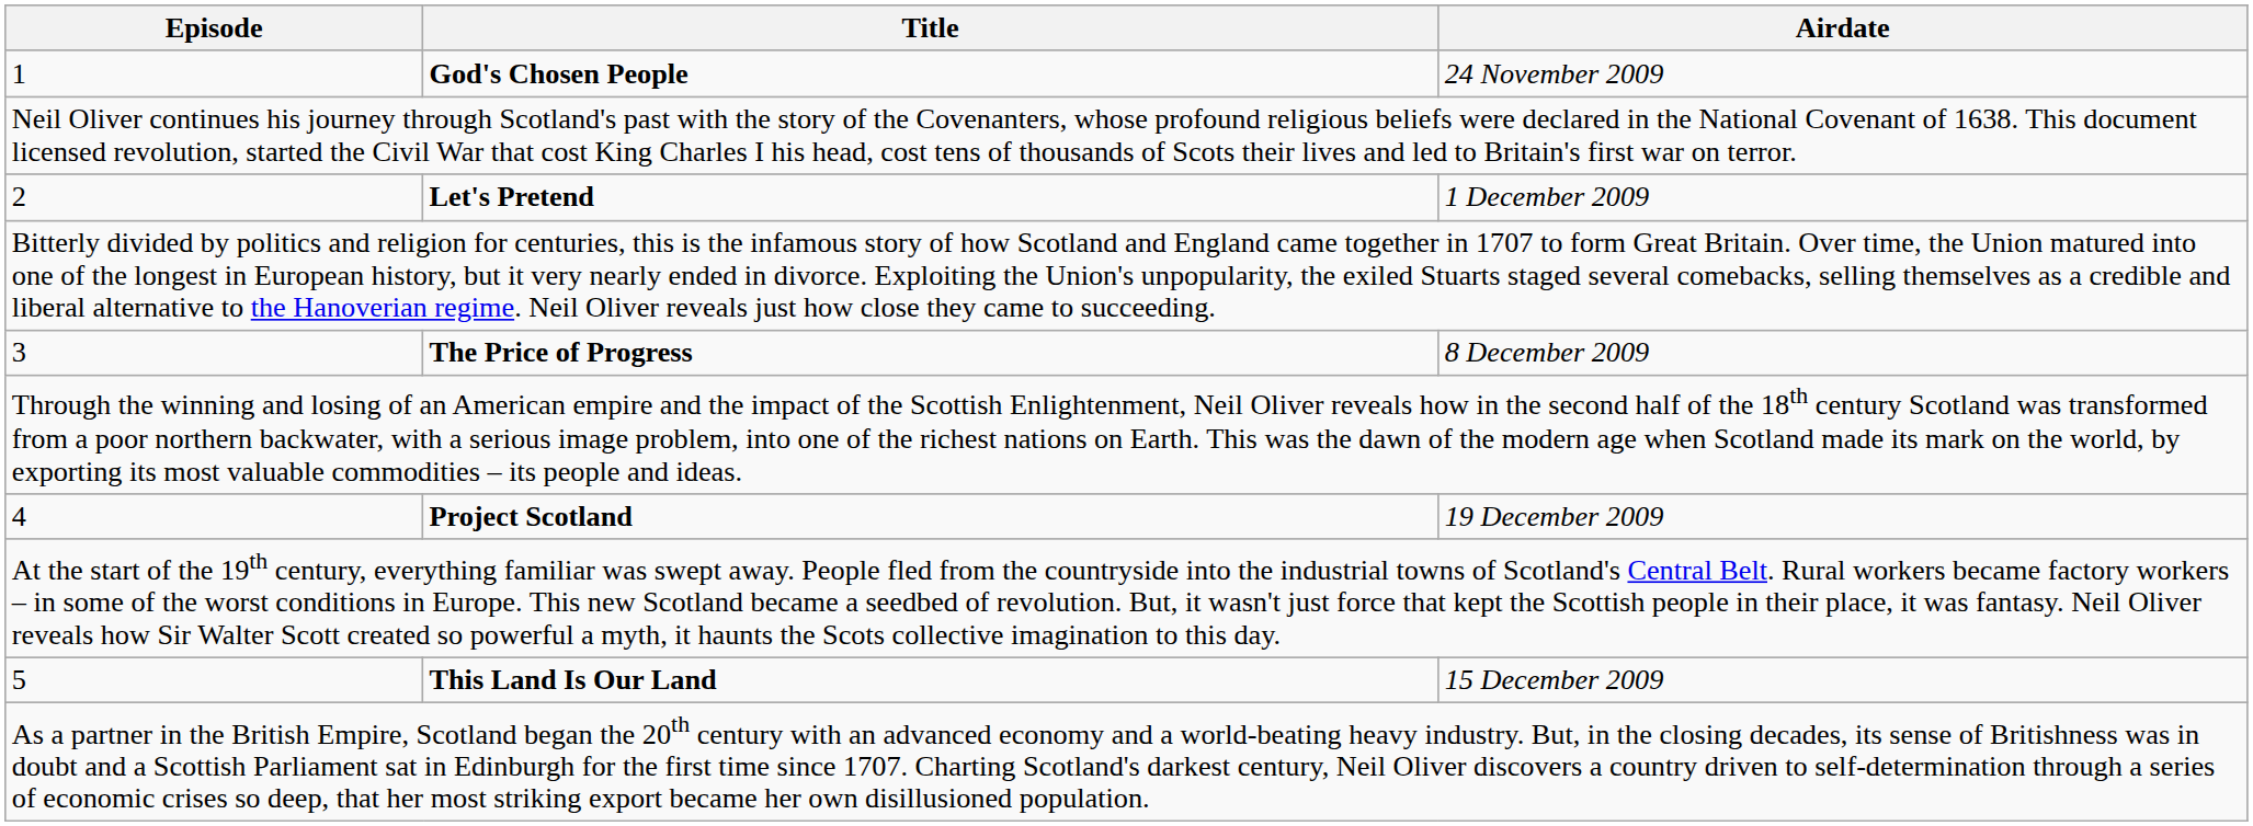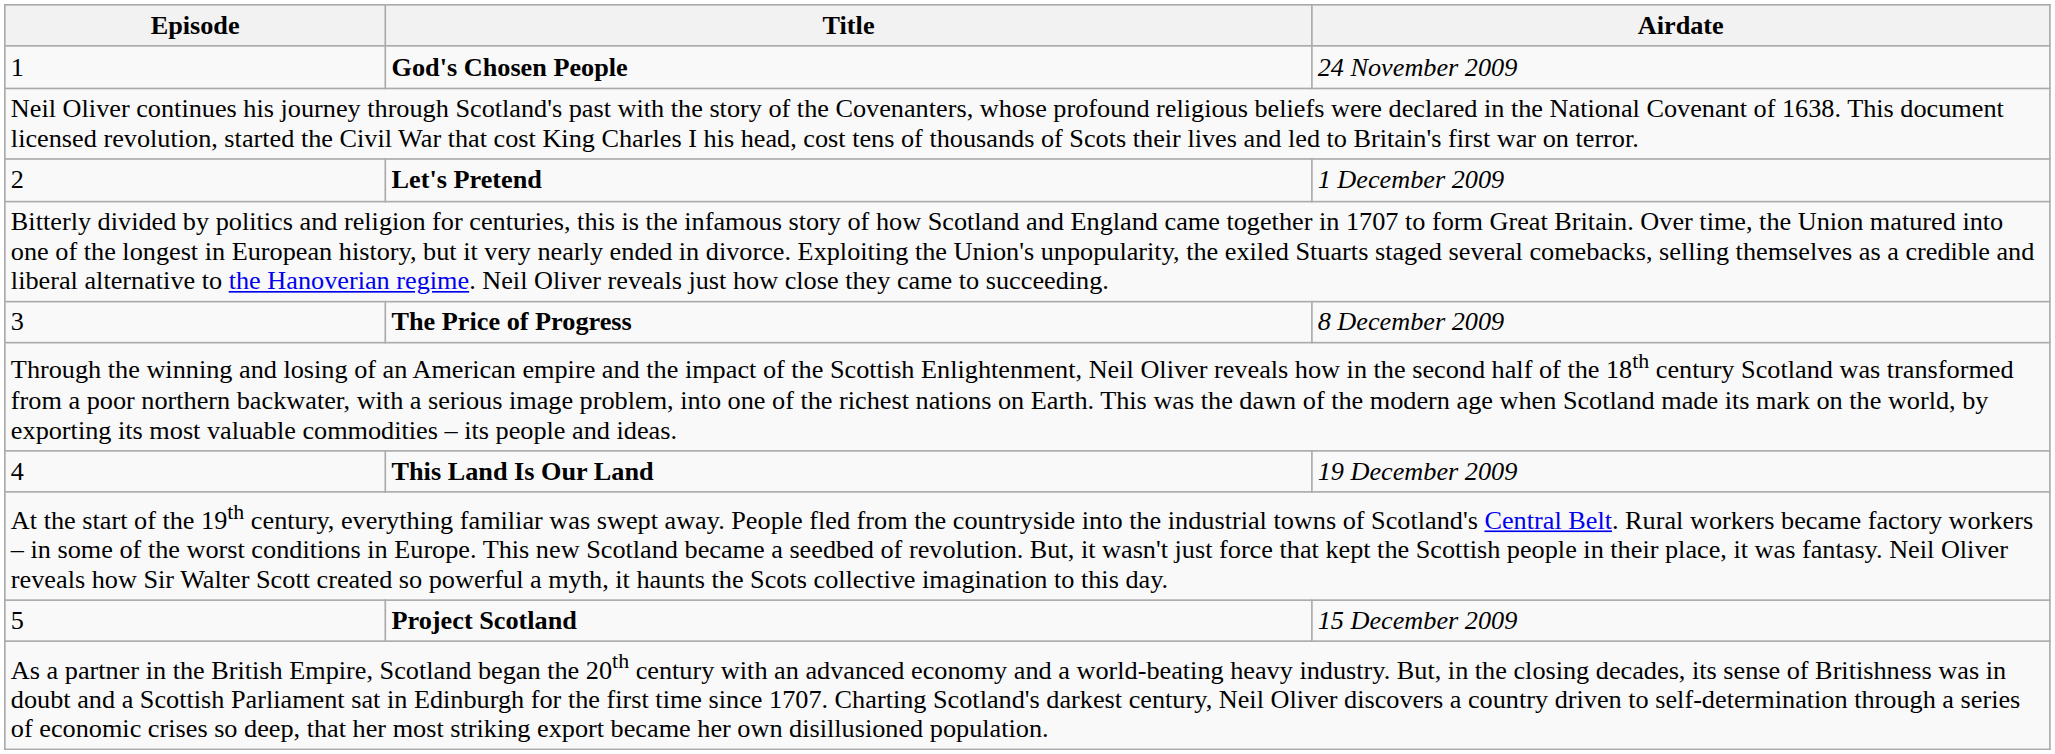4 | Title: Project Scotland -> This Land Is Our Land
5 | Title: This Land Is Our Land -> Project Scotland
